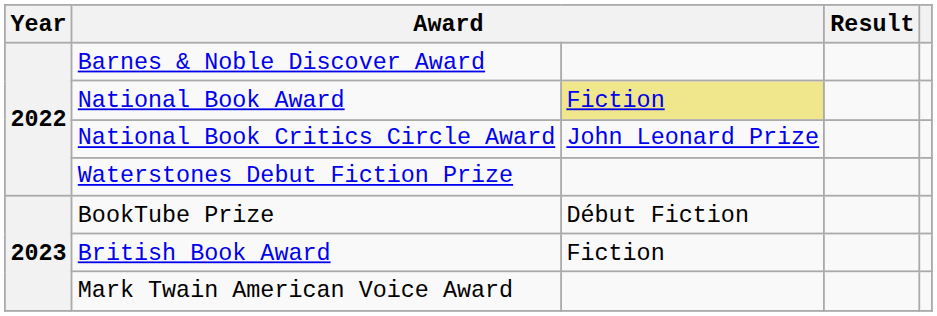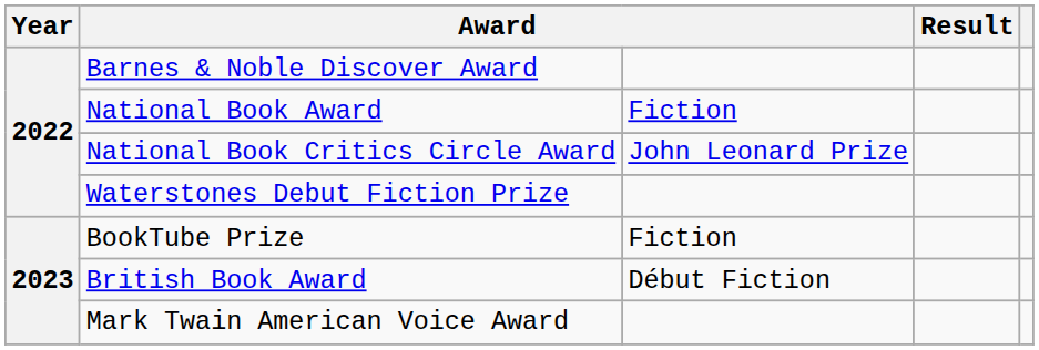National Book Award | column 3: khaki background -> no background
BookTube Prize | column 3: Début Fiction -> Fiction
British Book Award | column 3: Fiction -> Début Fiction
